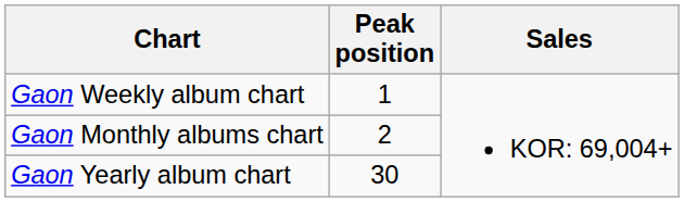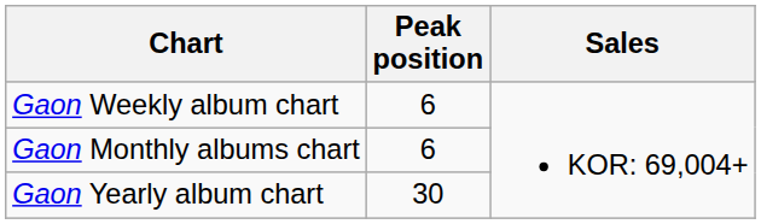Gaon Weekly album chart | Peak position: 1 -> 6
Gaon Monthly albums chart | Peak position: 2 -> 6
